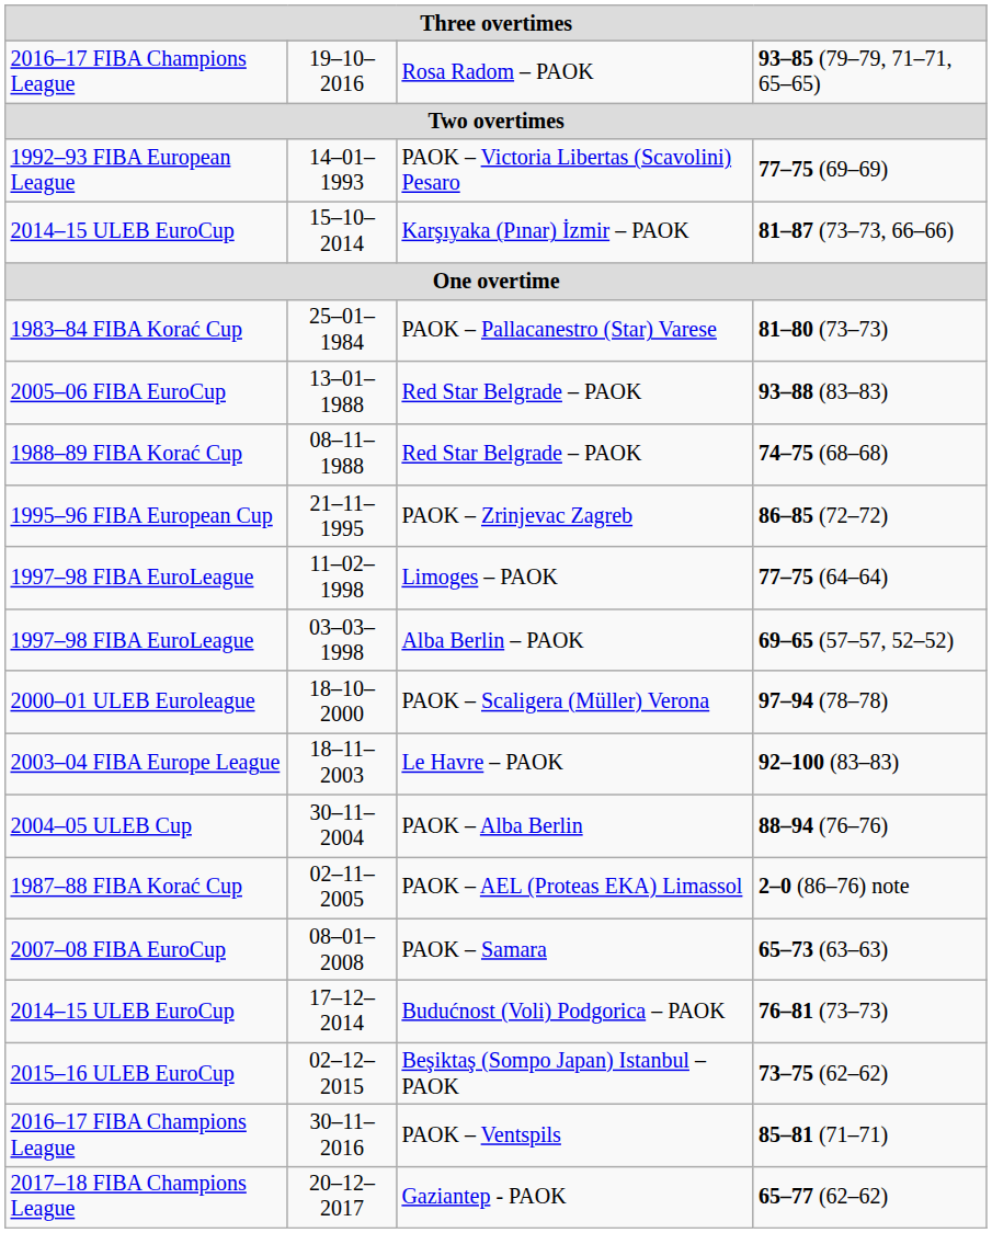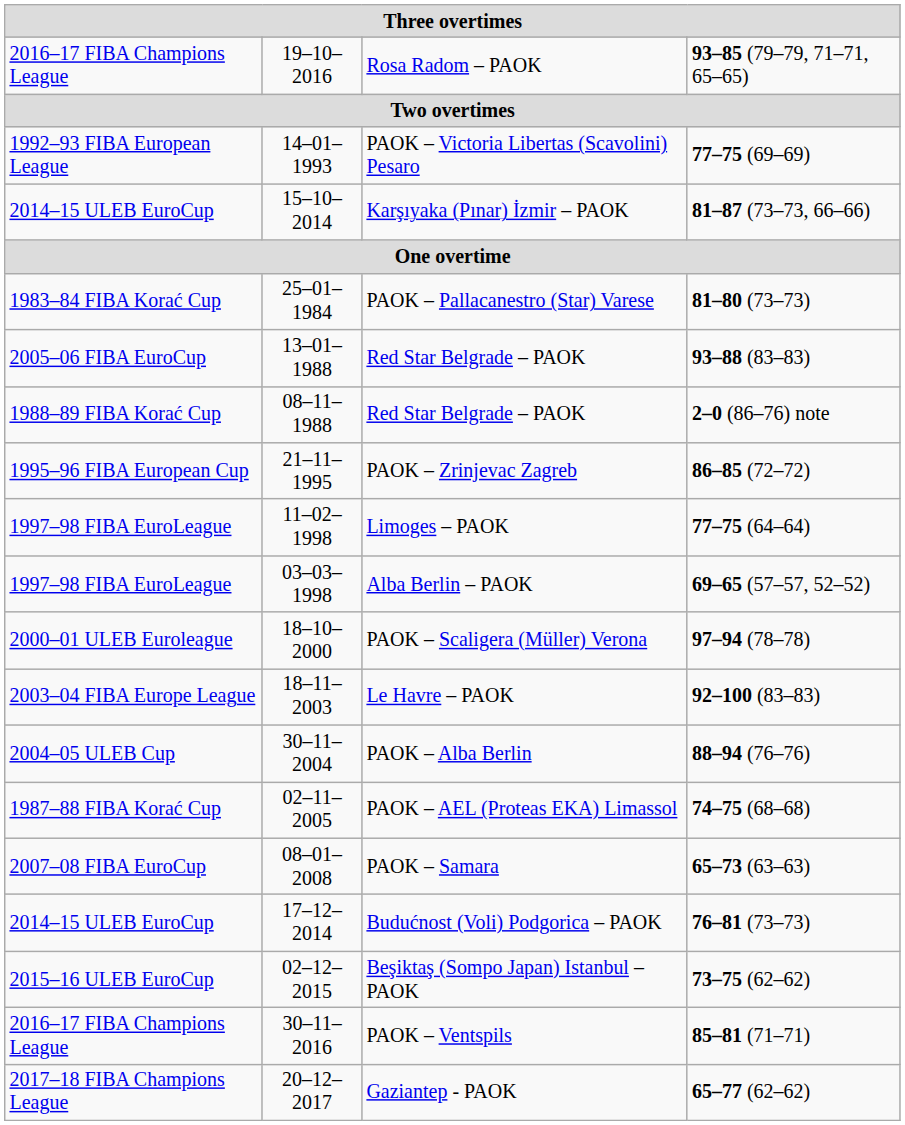08–11–1988 / Red Star Belgrade – PAOK | column 4: 74–75 (68–68) -> 2–0 (86–76) note
PAOK – AEL (Proteas EKA) Limassol | column 4: 2–0 (86–76) note -> 74–75 (68–68)
